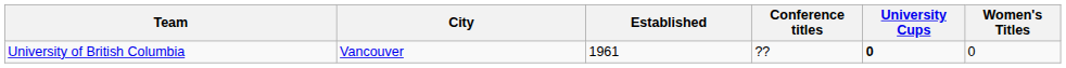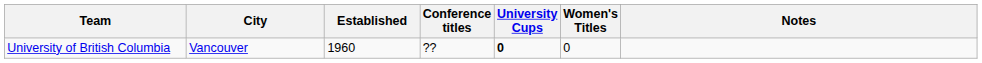+ column: Notes
University of British Columbia | Established: 1961 -> 1960
